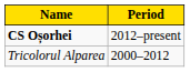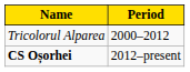rows swapped: Tricolorul Alparea <-> CS Oșorhei
